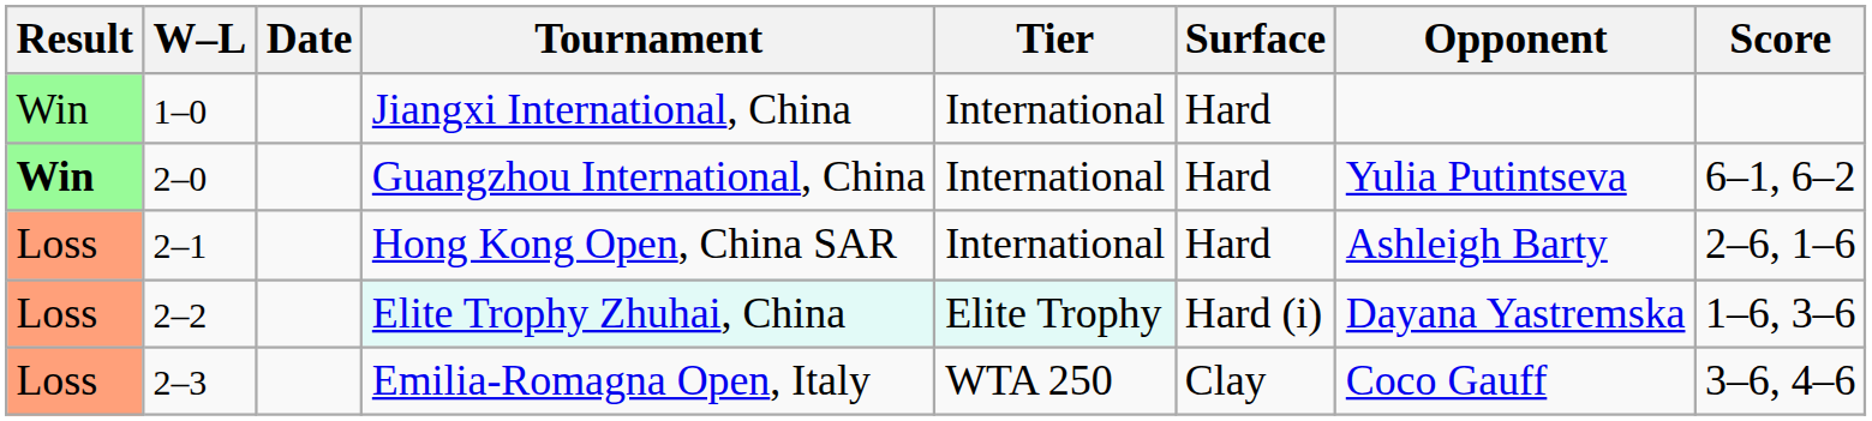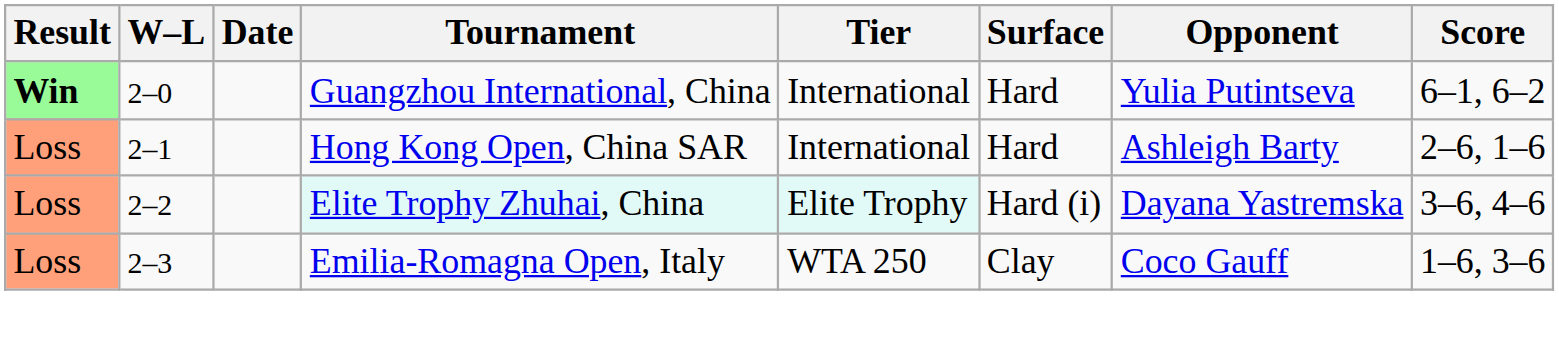- row: Win | 1–0 | Jiangxi International, China | International | Hard
Elite Trophy Zhuhai, China | Score: 1–6, 3–6 -> 3–6, 4–6
Emilia-Romagna Open, Italy | Score: 3–6, 4–6 -> 1–6, 3–6
